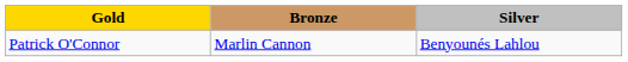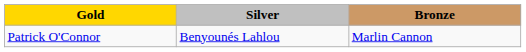columns swapped: Silver <-> Bronze
